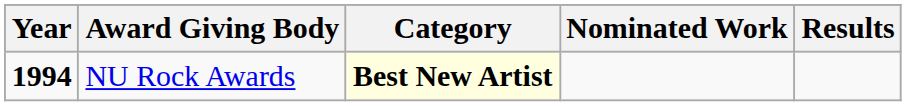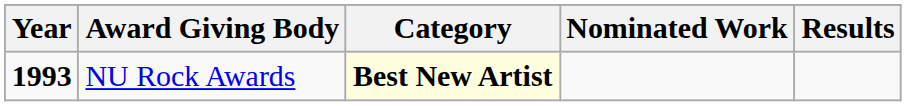NU Rock Awards | Year: 1994 -> 1993
